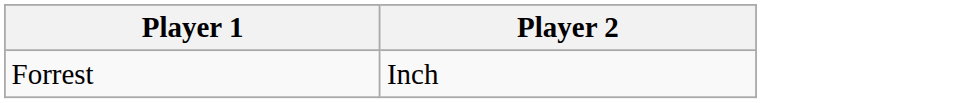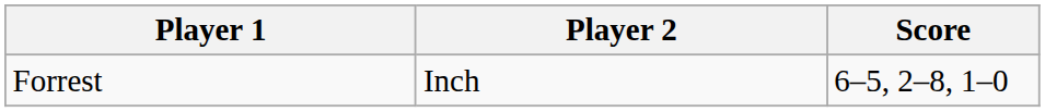+ column: Score | 6–5, 2–8, 1–0
